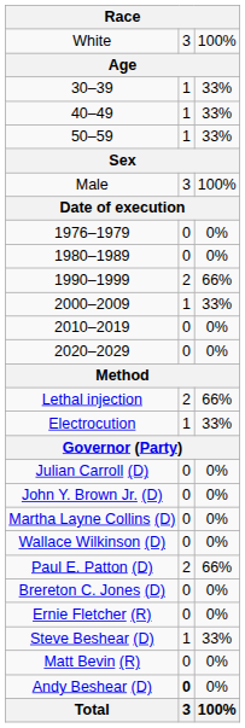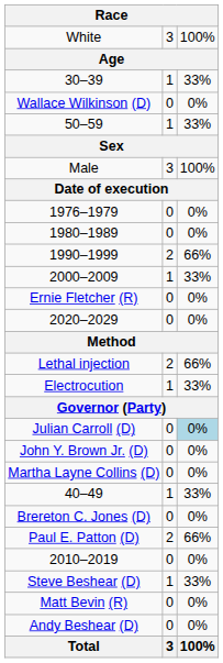rows swapped: 40–49 <-> Wallace Wilkinson (D)
rows swapped: 2010–2019 <-> Ernie Fletcher (R)
Julian Carroll (D) | column 3: no background -> lightblue background
rows swapped: Brereton C. Jones (D) <-> Paul E. Patton (D)
Andy Beshear (D) | column 2: bold -> normal
